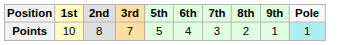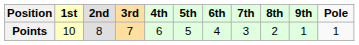+ column: 4th | 6
Points | Pole: paleturquoise background -> no background
